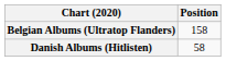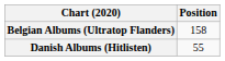Danish Albums (Hitlisten) | Position: 58 -> 55
